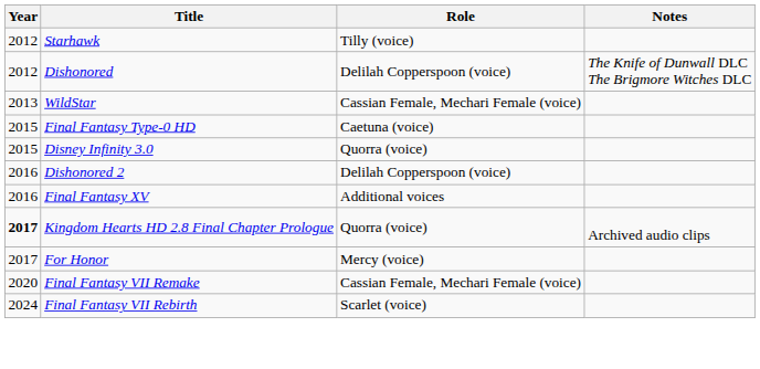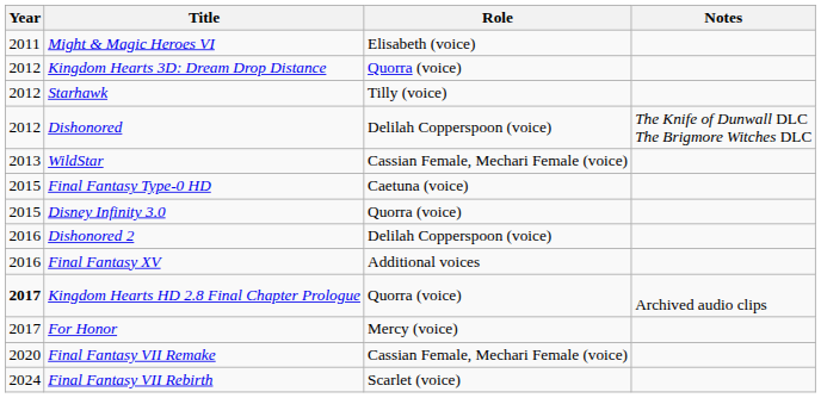+ row: 2011 | Might & Magic Heroes VI | Elisabeth (voice)
+ row: 2012 | Kingdom Hearts 3D: Dream Drop Distance | Quorra (voice)
